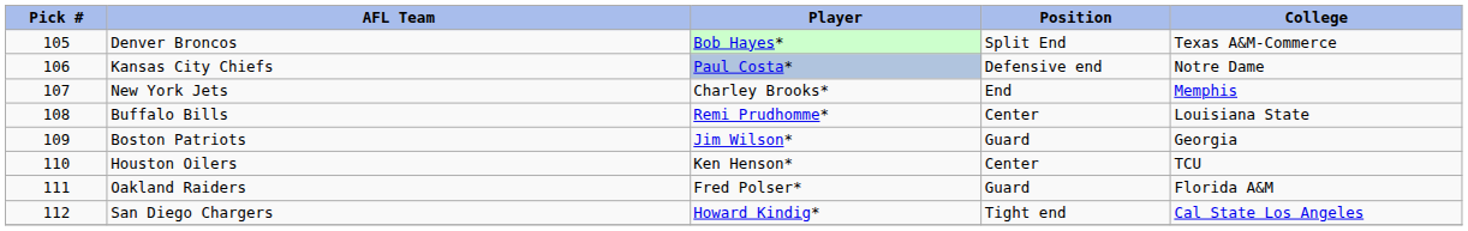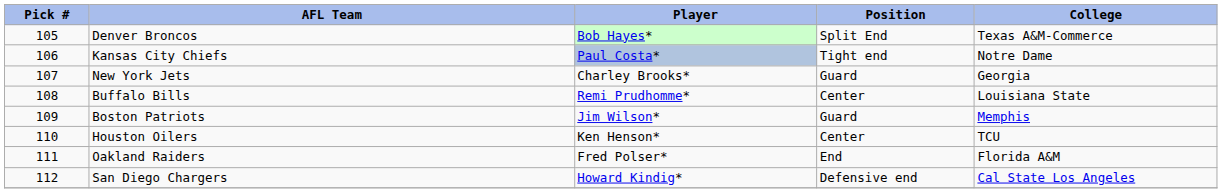Kansas City Chiefs | Position: Defensive end -> Tight end
New York Jets | Position: End -> Guard
New York Jets | College: Memphis -> Georgia
Boston Patriots | College: Georgia -> Memphis
Oakland Raiders | Position: Guard -> End
San Diego Chargers | Position: Tight end -> Defensive end
